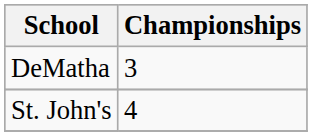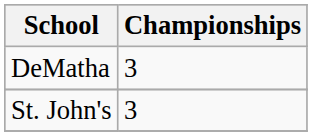St. John's | Championships: 4 -> 3
